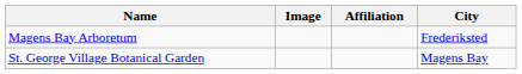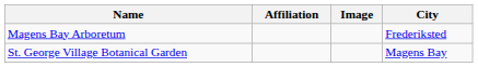columns swapped: Image <-> Affiliation
